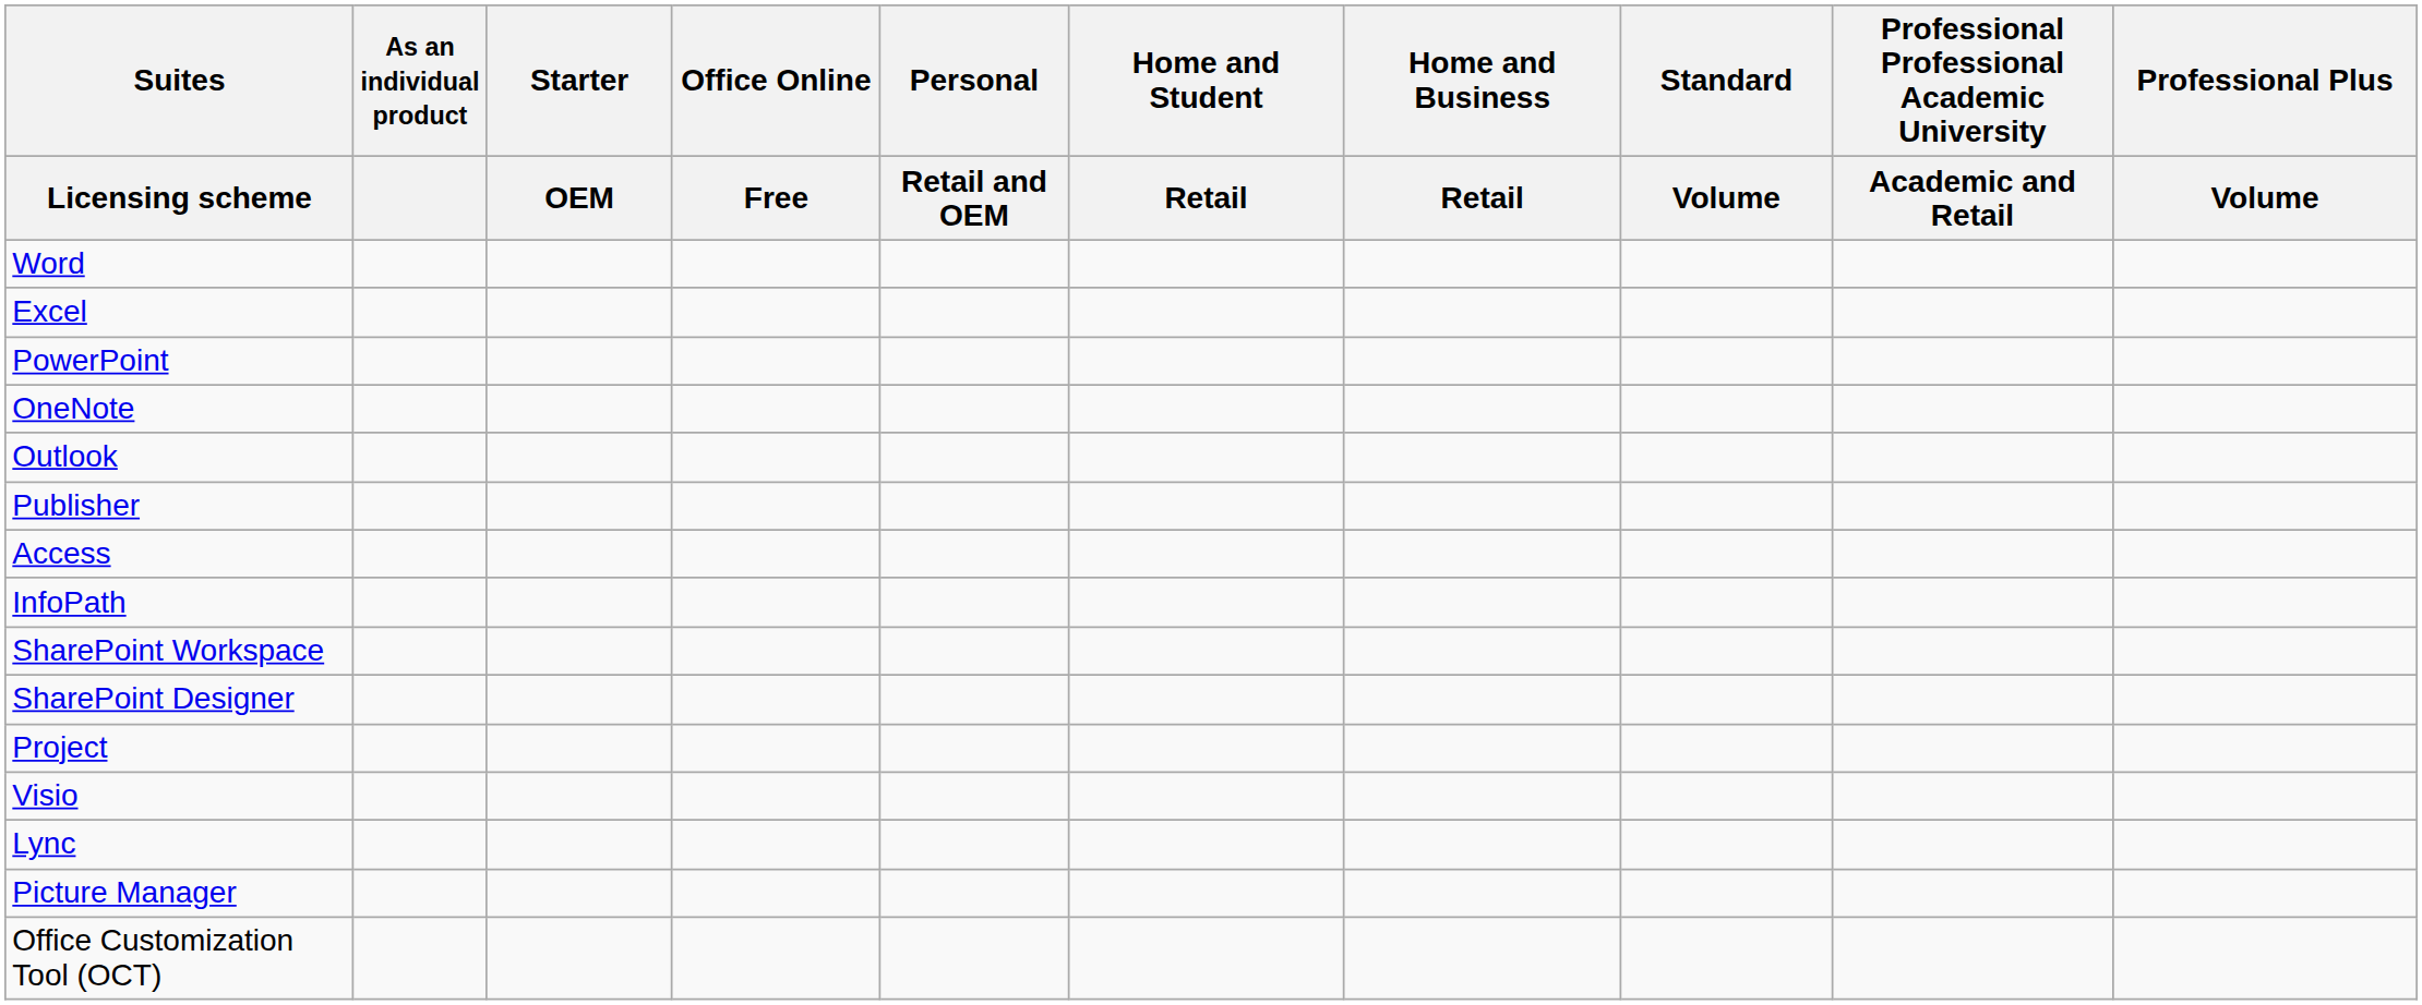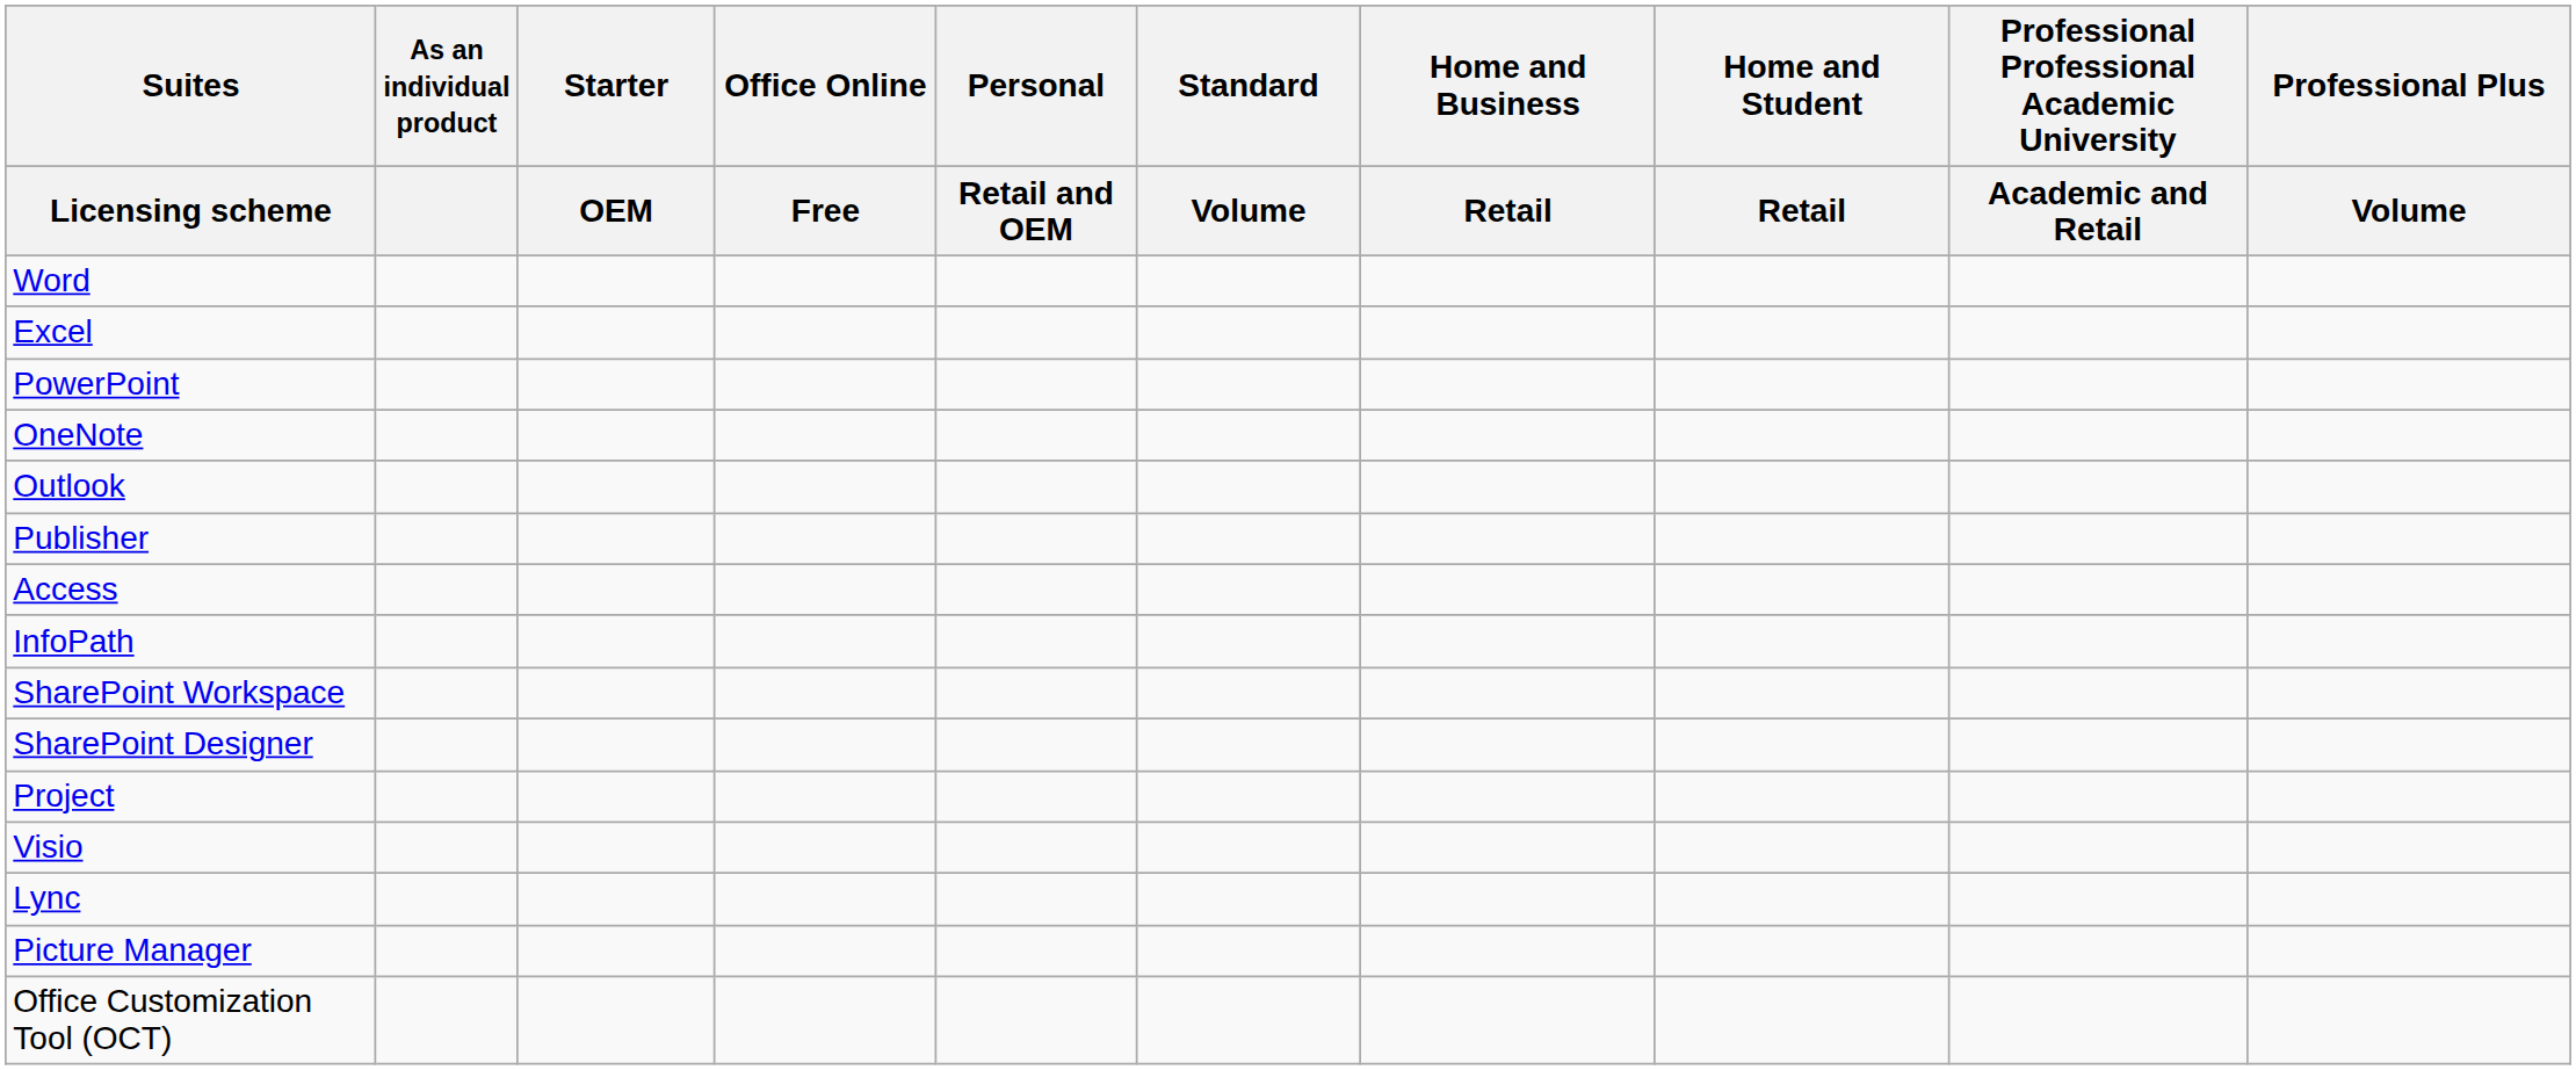columns swapped: Home and Student / Retail <-> Standard / Volume
